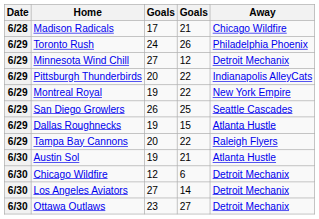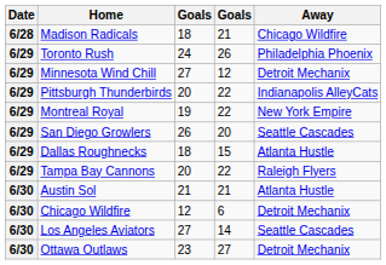Madison Radicals | column 3: 17 -> 18
San Diego Growlers | column 4: 25 -> 20
Dallas Roughnecks | column 3: 19 -> 18
Austin Sol | column 3: 19 -> 21
Los Angeles Aviators | Away: Detroit Mechanix -> Seattle Cascades
